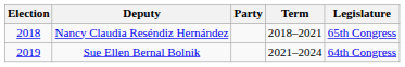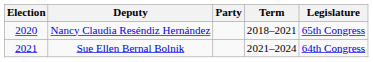Nancy Claudia Reséndiz Hernández | Election: 2018 -> 2020
Sue Ellen Bernal Bolnik | Election: 2019 -> 2021
